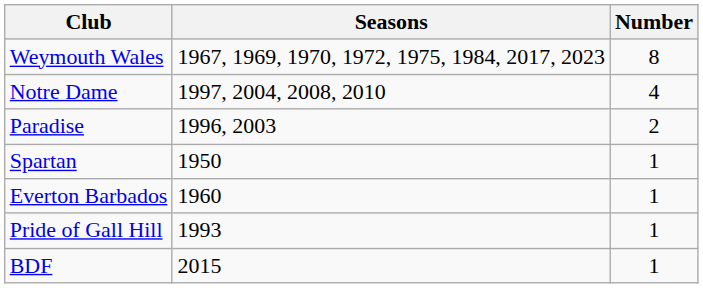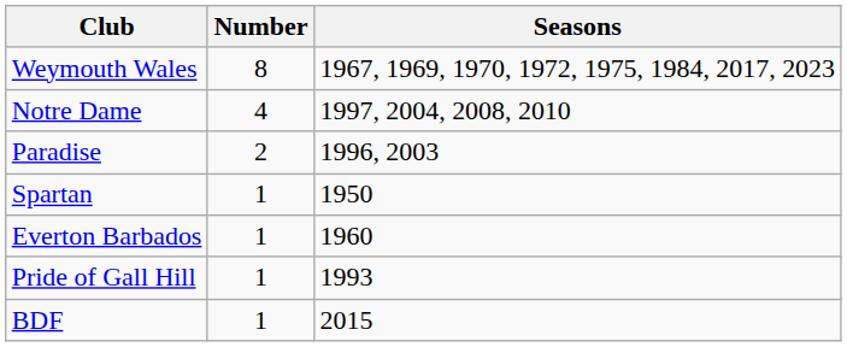columns swapped: Number <-> Seasons
